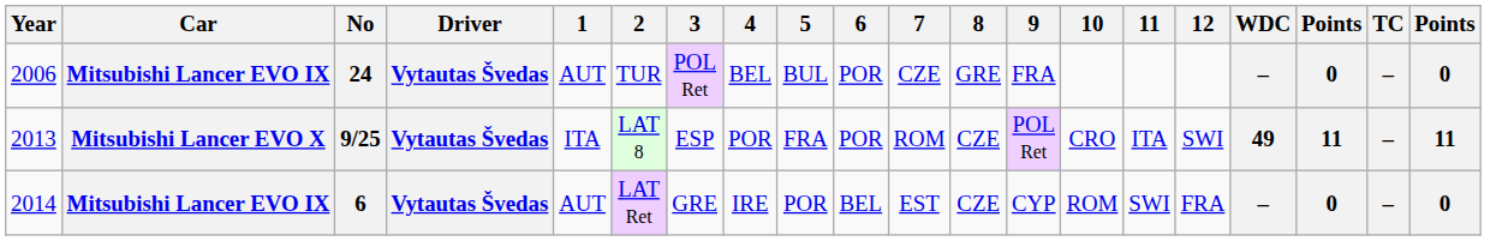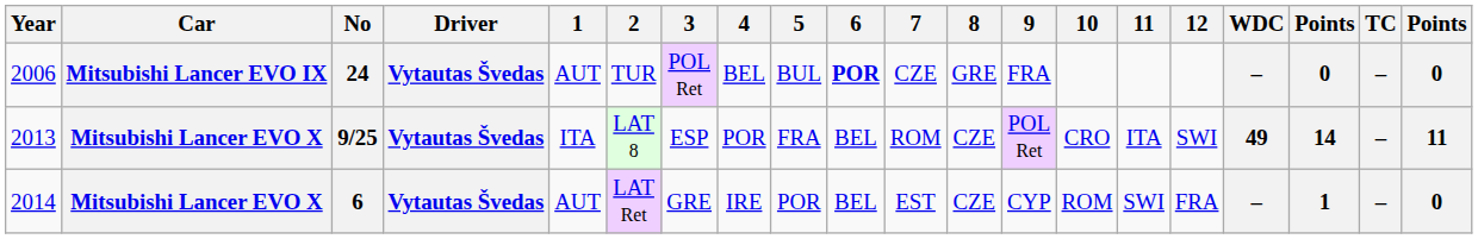2006 | 6: normal -> bold
2013 | 6: POR -> BEL
2013 | column 18: 11 -> 14
2014 | Car: Mitsubishi Lancer EVO IX -> Mitsubishi Lancer EVO X
2014 | column 18: 0 -> 1
